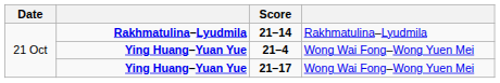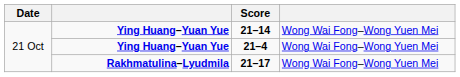21–14 | column 2: Rakhmatulina–Lyudmila -> Ying Huang–Yuan Yue
21–14 | column 4: Rakhmatulina–Lyudmila -> Wong Wai Fong–Wong Yuen Mei
21–17 | column 2: Ying Huang–Yuan Yue -> Rakhmatulina–Lyudmila
